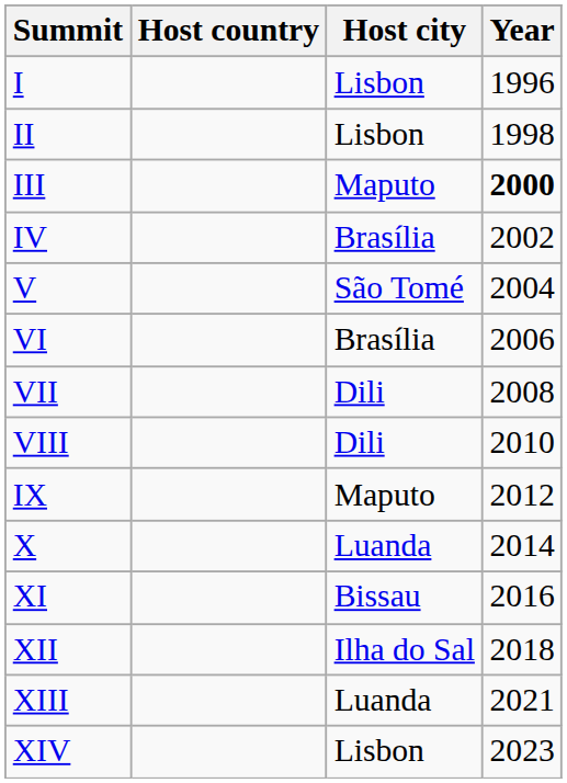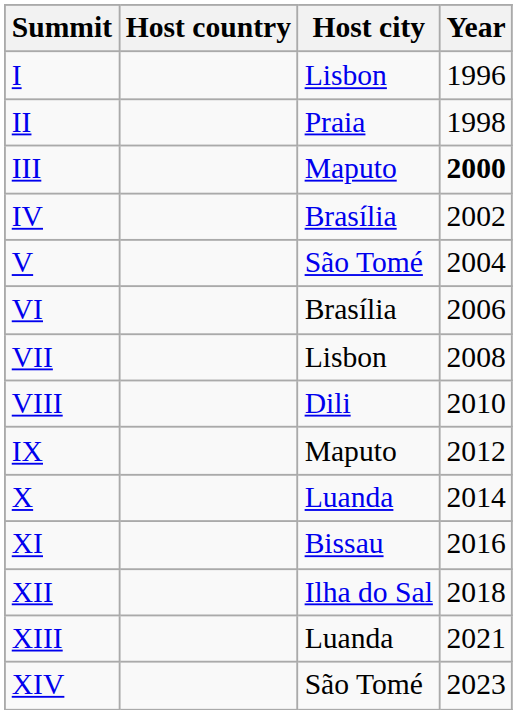II | Host city: Lisbon -> Praia
VII | Host city: Dili -> Lisbon
XIV | Host city: Lisbon -> São Tomé
